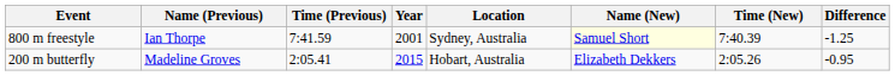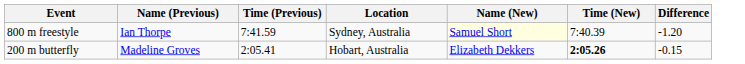- column: Year | 2001 | 2015
800 m freestyle | Difference: -1.25 -> -1.20
200 m butterfly | Time (New): normal -> bold
200 m butterfly | Difference: -0.95 -> -0.15
